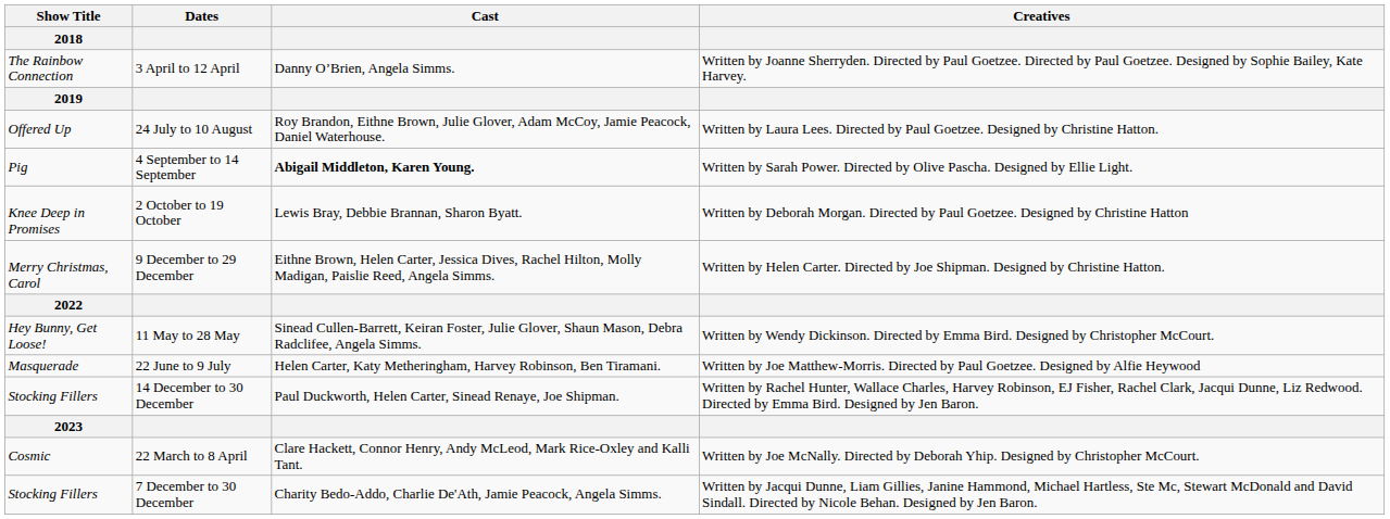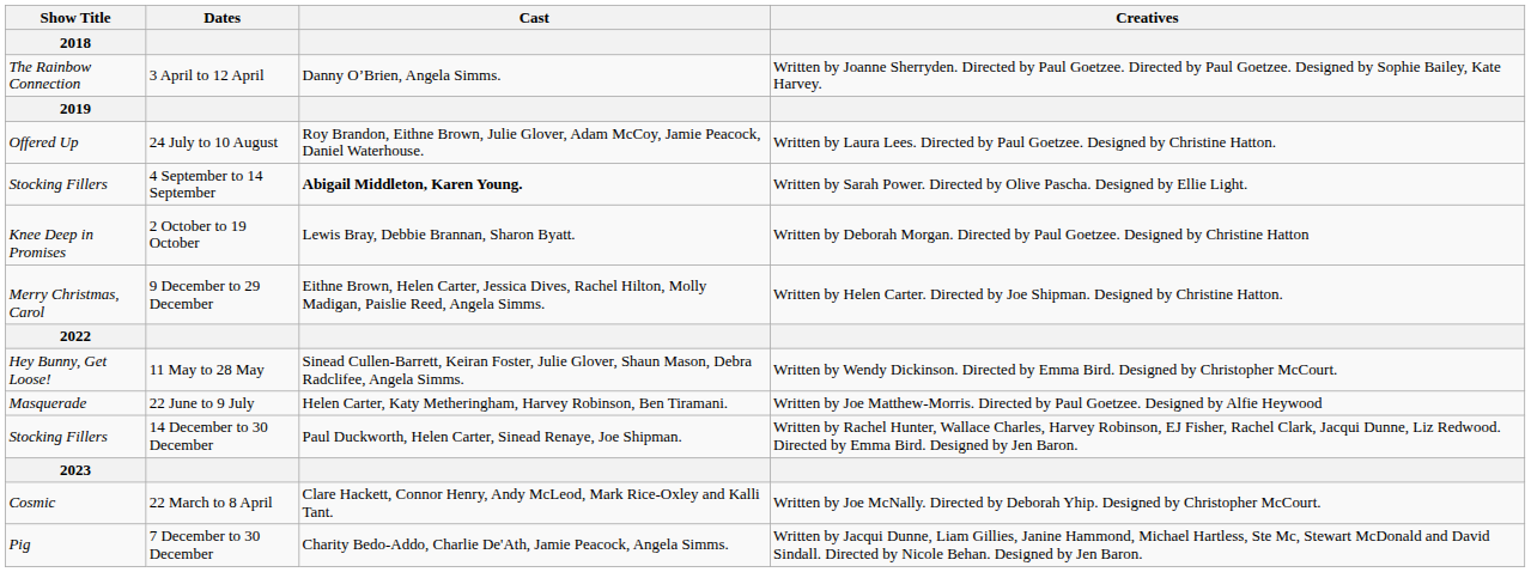4 September to 14 September | Show Title / 2018: Pig -> Stocking Fillers
7 December to 30 December | Show Title / 2018: Stocking Fillers -> Pig
